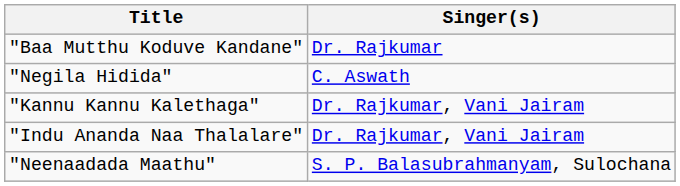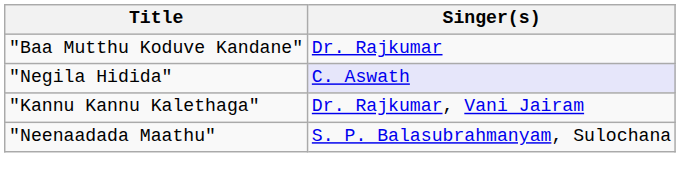"Negila Hidida" | Singer(s): no background -> lavender background
- row: "Indu Ananda Naa Thalalare" | Dr. Rajkumar, Vani Jairam
